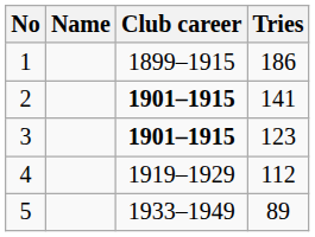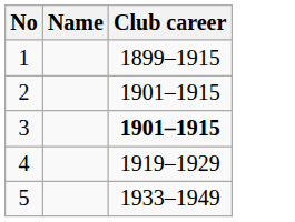- column: Tries | 186 | 141 | 123 | 112 | 89
2 | Club career: bold -> normal
